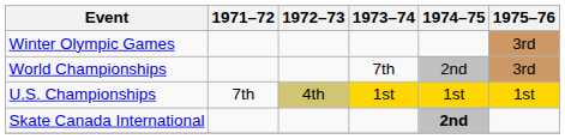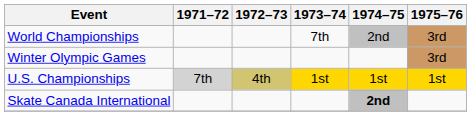rows swapped: Winter Olympic Games <-> World Championships
U.S. Championships | 1971–72: no background -> lightgrey background
